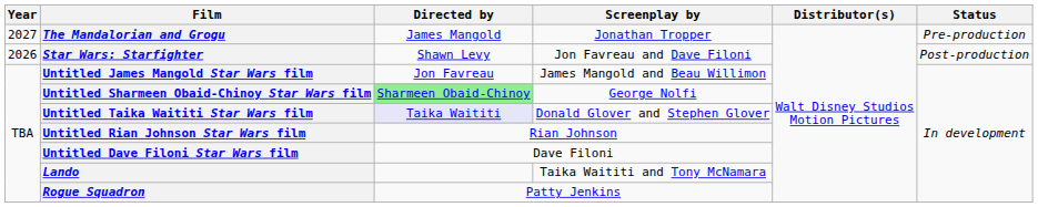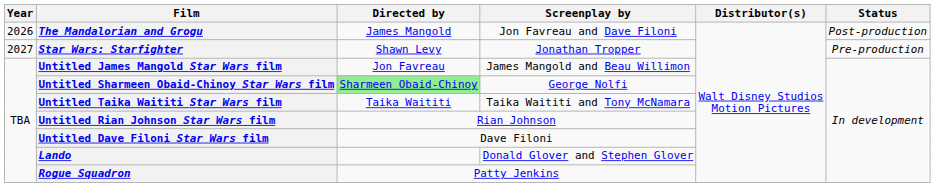The Mandalorian and Grogu | Year: 2027 -> 2026
The Mandalorian and Grogu | Screenplay by: Jonathan Tropper -> Jon Favreau and Dave Filoni
The Mandalorian and Grogu | Status: Pre-production -> Post-production
Star Wars: Starfighter | Year: 2026 -> 2027
Star Wars: Starfighter | Screenplay by: Jon Favreau and Dave Filoni -> Jonathan Tropper
Star Wars: Starfighter | Status: Post-production -> Pre-production
Untitled Taika Waititi Star Wars film | Directed by: lavender background -> no background
Untitled Taika Waititi Star Wars film | Screenplay by: Donald Glover and Stephen Glover -> Taika Waititi and Tony McNamara
Lando | Screenplay by: Taika Waititi and Tony McNamara -> Donald Glover and Stephen Glover
